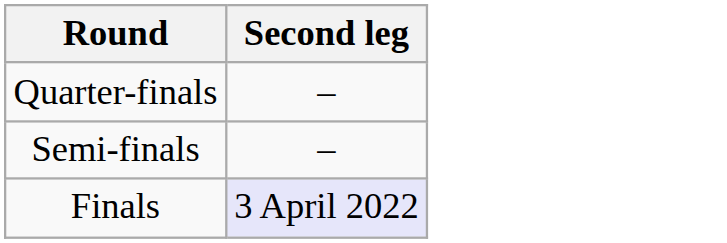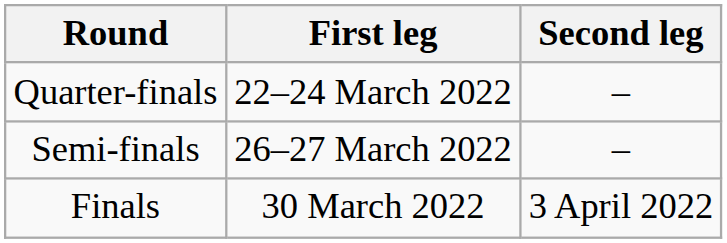+ column: First leg | 22–24 March 2022 | 26–27 March 2022 | 30 March 2022
Finals | Second leg: lavender background -> no background
